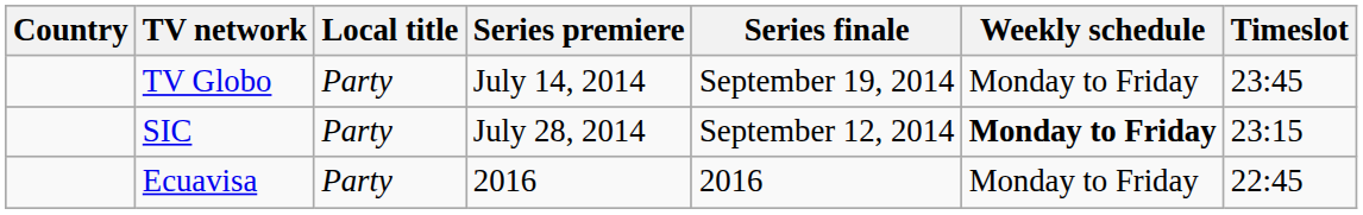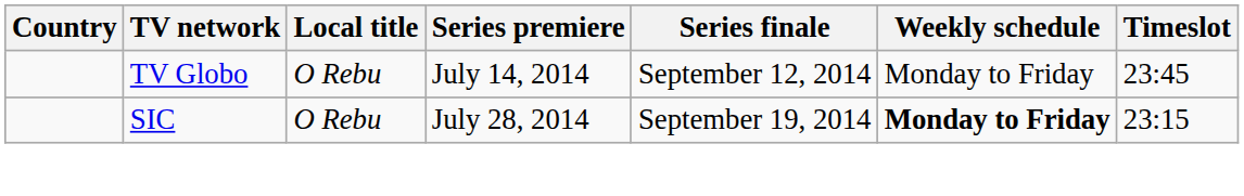TV Globo | Local title: Party -> O Rebu
TV Globo | Series finale: September 19, 2014 -> September 12, 2014
SIC | Local title: Party -> O Rebu
SIC | Series finale: September 12, 2014 -> September 19, 2014
- row: Ecuavisa | Party | 2016 | 2016 | Monday to Friday | 22:45
